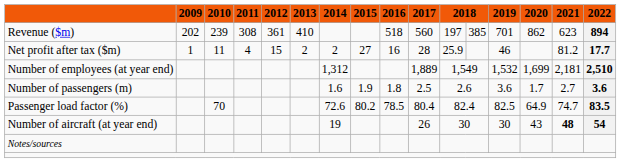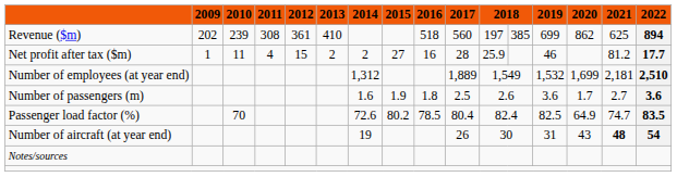Revenue ($m) | 2019: 701 -> 699
Revenue ($m) | 2021: 623 -> 625
Number of aircraft (at year end) | 2019: 30 -> 31
